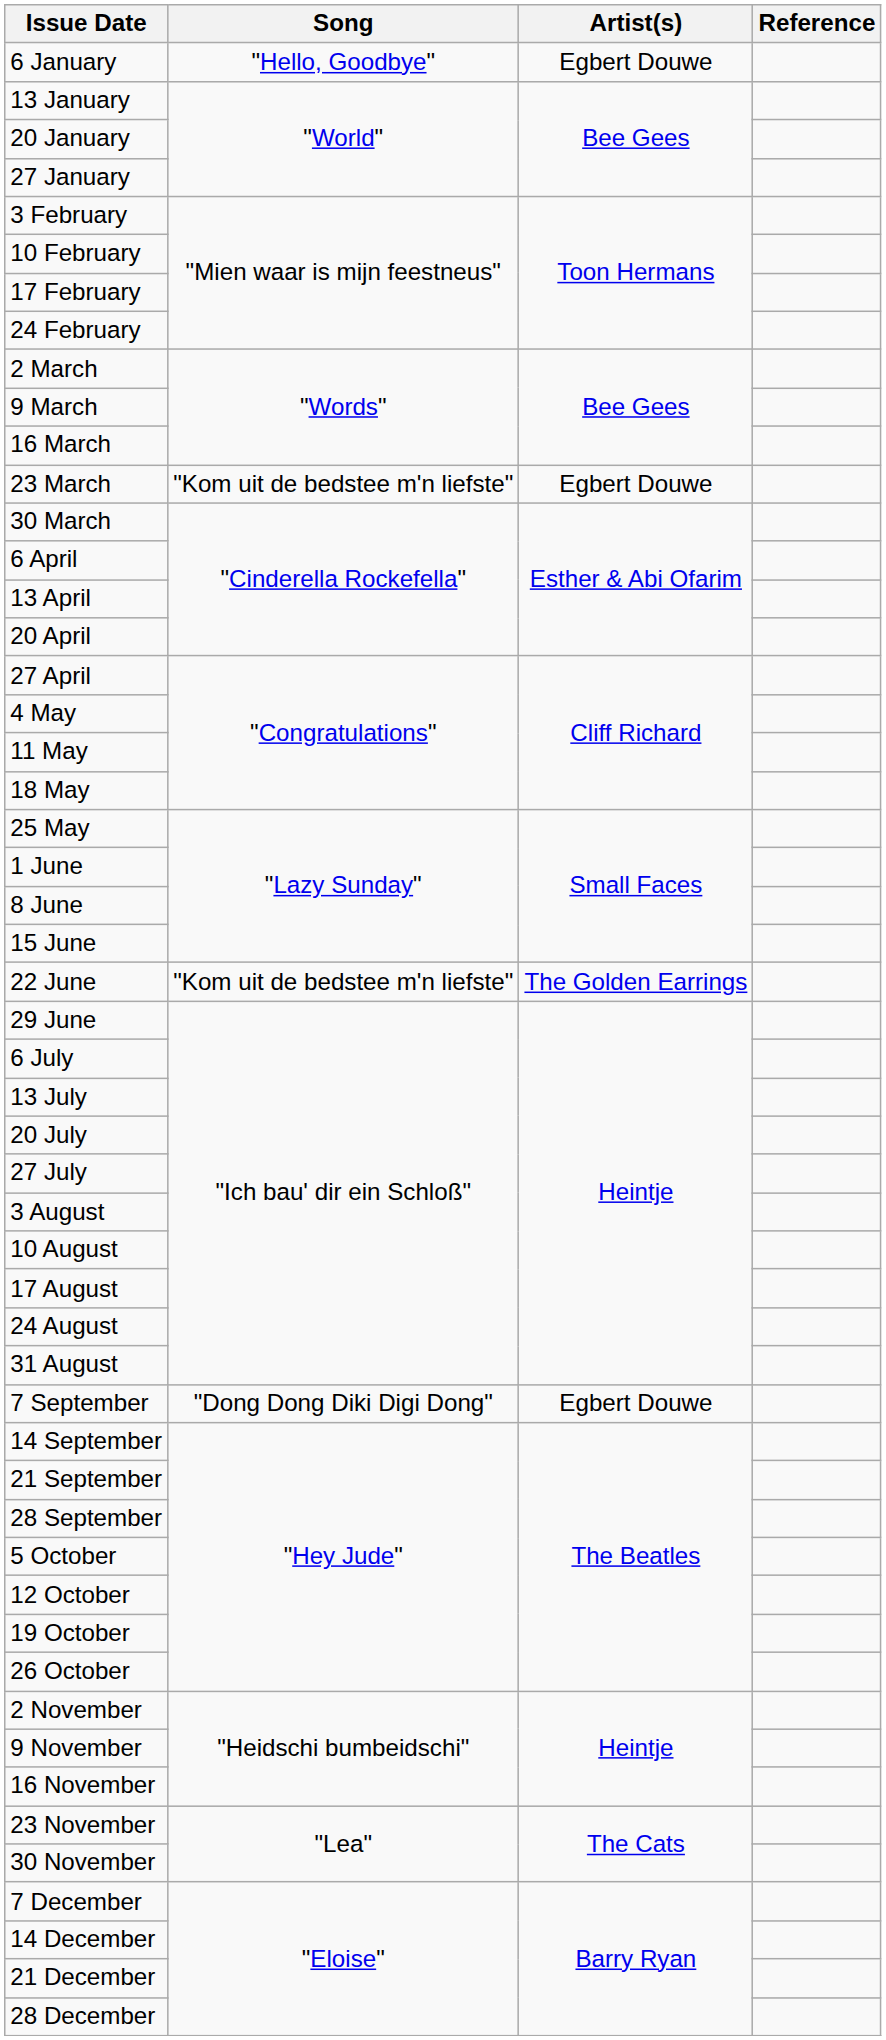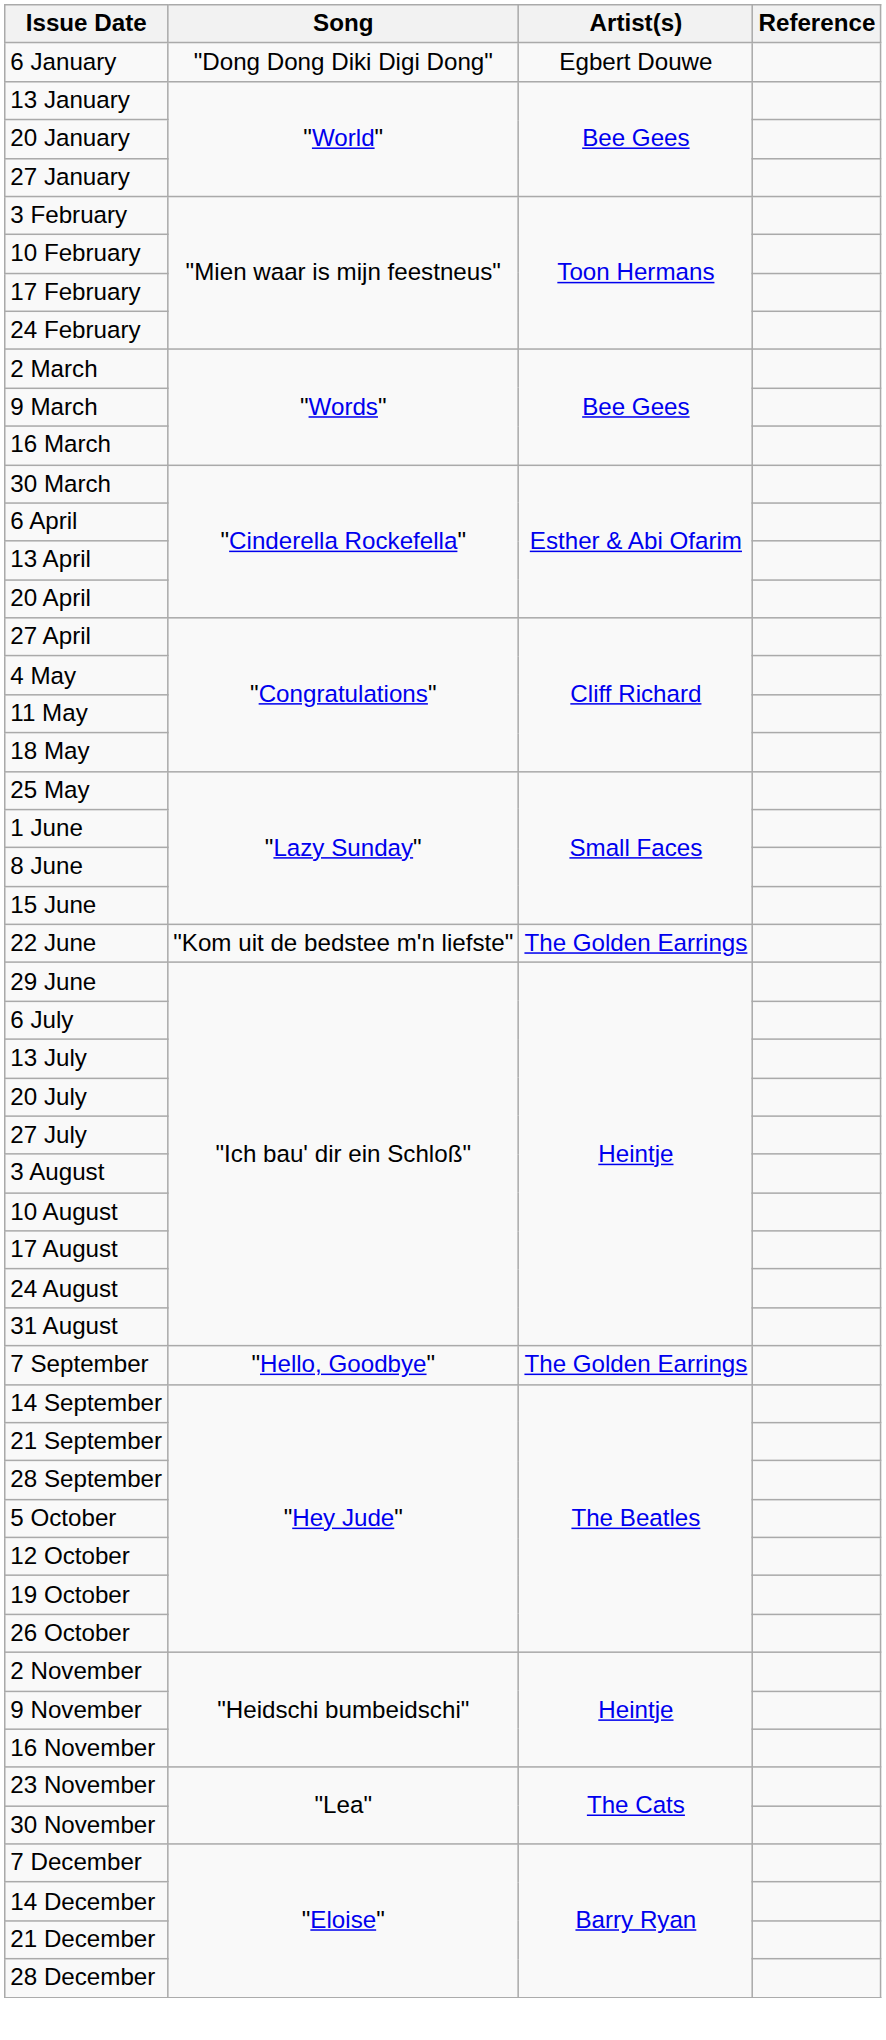6 January | Song: "Hello, Goodbye" -> "Dong Dong Diki Digi Dong"
- row: 23 March | "Kom uit de bedstee m'n liefste" | Egbert Douwe
7 September | Song: "Dong Dong Diki Digi Dong" -> "Hello, Goodbye"
7 September | Artist(s): Egbert Douwe -> The Golden Earrings
